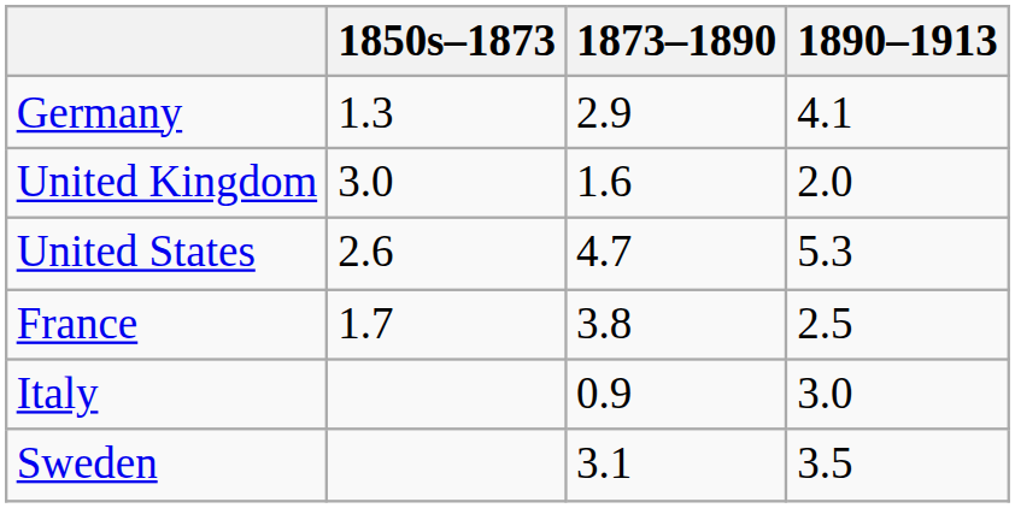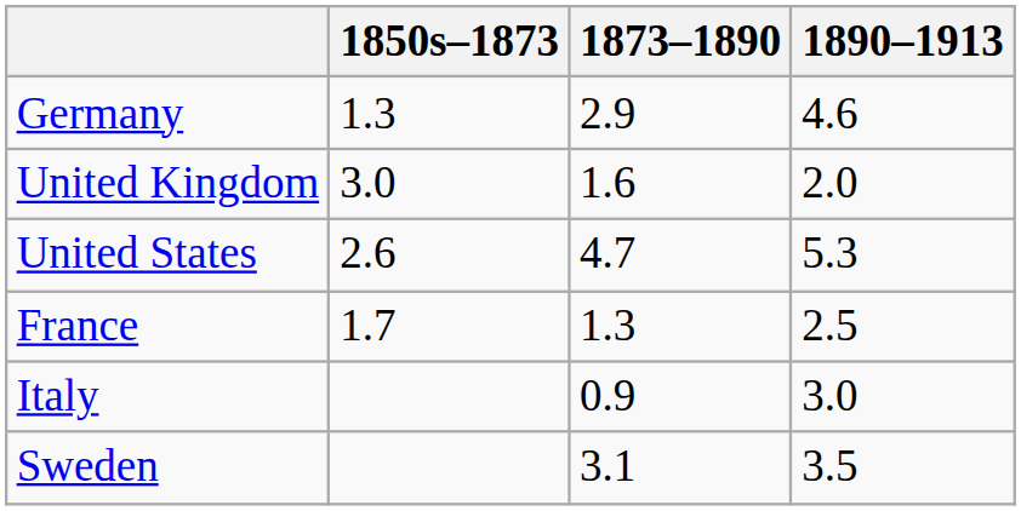Germany | 1890–1913: 4.1 -> 4.6
France | 1873–1890: 3.8 -> 1.3
